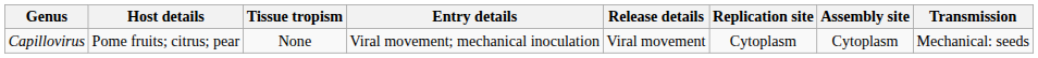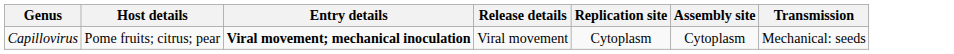- column: Tissue tropism | None
Capillovirus | Entry details: normal -> bold
